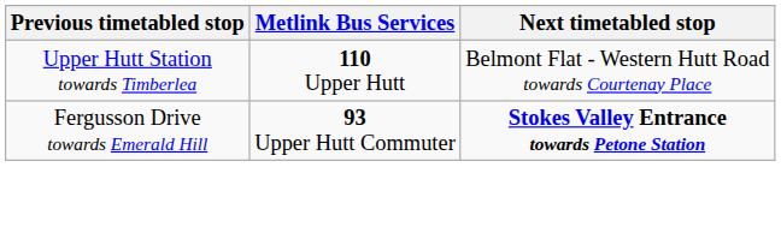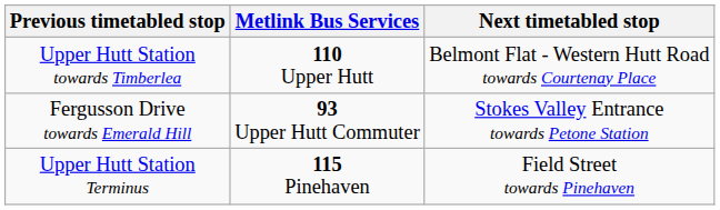Fergusson Drive towards Emerald Hill | Next timetabled stop: bold -> normal
+ row: Upper Hutt Station Terminus | 115 Pinehaven | Field Street towards Pinehaven
